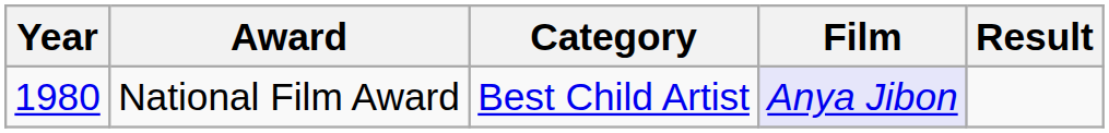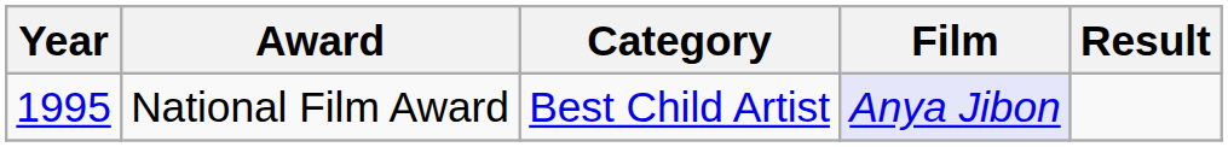National Film Award | Year: 1980 -> 1995
